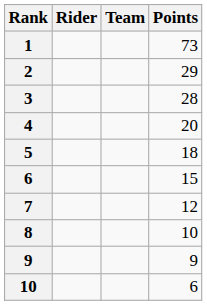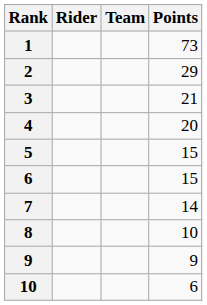3 | Points: 28 -> 21
5 | Points: 18 -> 15
7 | Points: 12 -> 14
